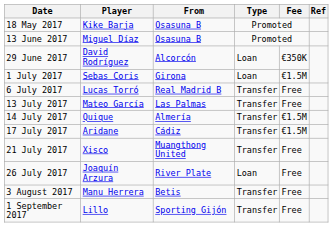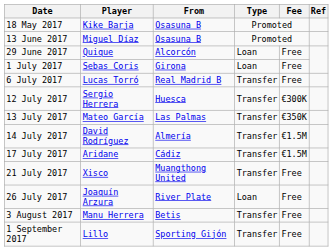29 June 2017 | Player: David Rodríguez -> Quique
29 June 2017 | Fee: €350K -> Free
1 July 2017 | Fee: €1.5M -> Free
+ row: 12 July 2017 | Sergio Herrera | Huesca | Transfer | €300K
13 July 2017 | Fee: Free -> €350K
14 July 2017 | Player: Quique -> David Rodríguez
